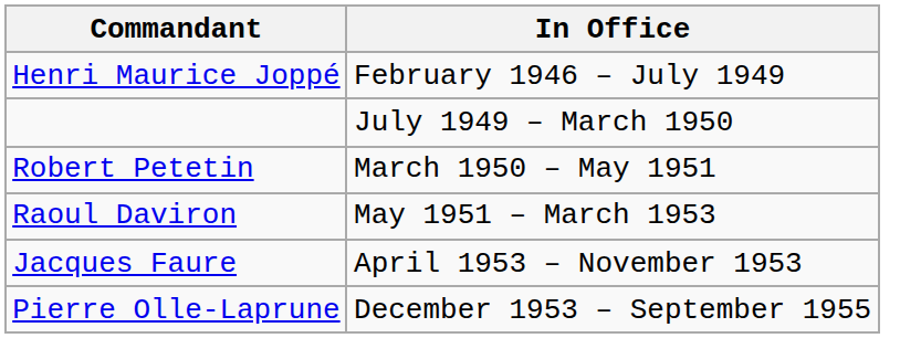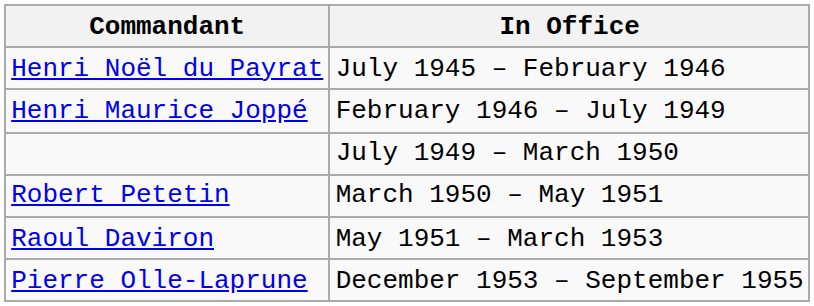+ row: Henri Noël du Payrat | July 1945 – February 1946
- row: Jacques Faure | April 1953 – November 1953
